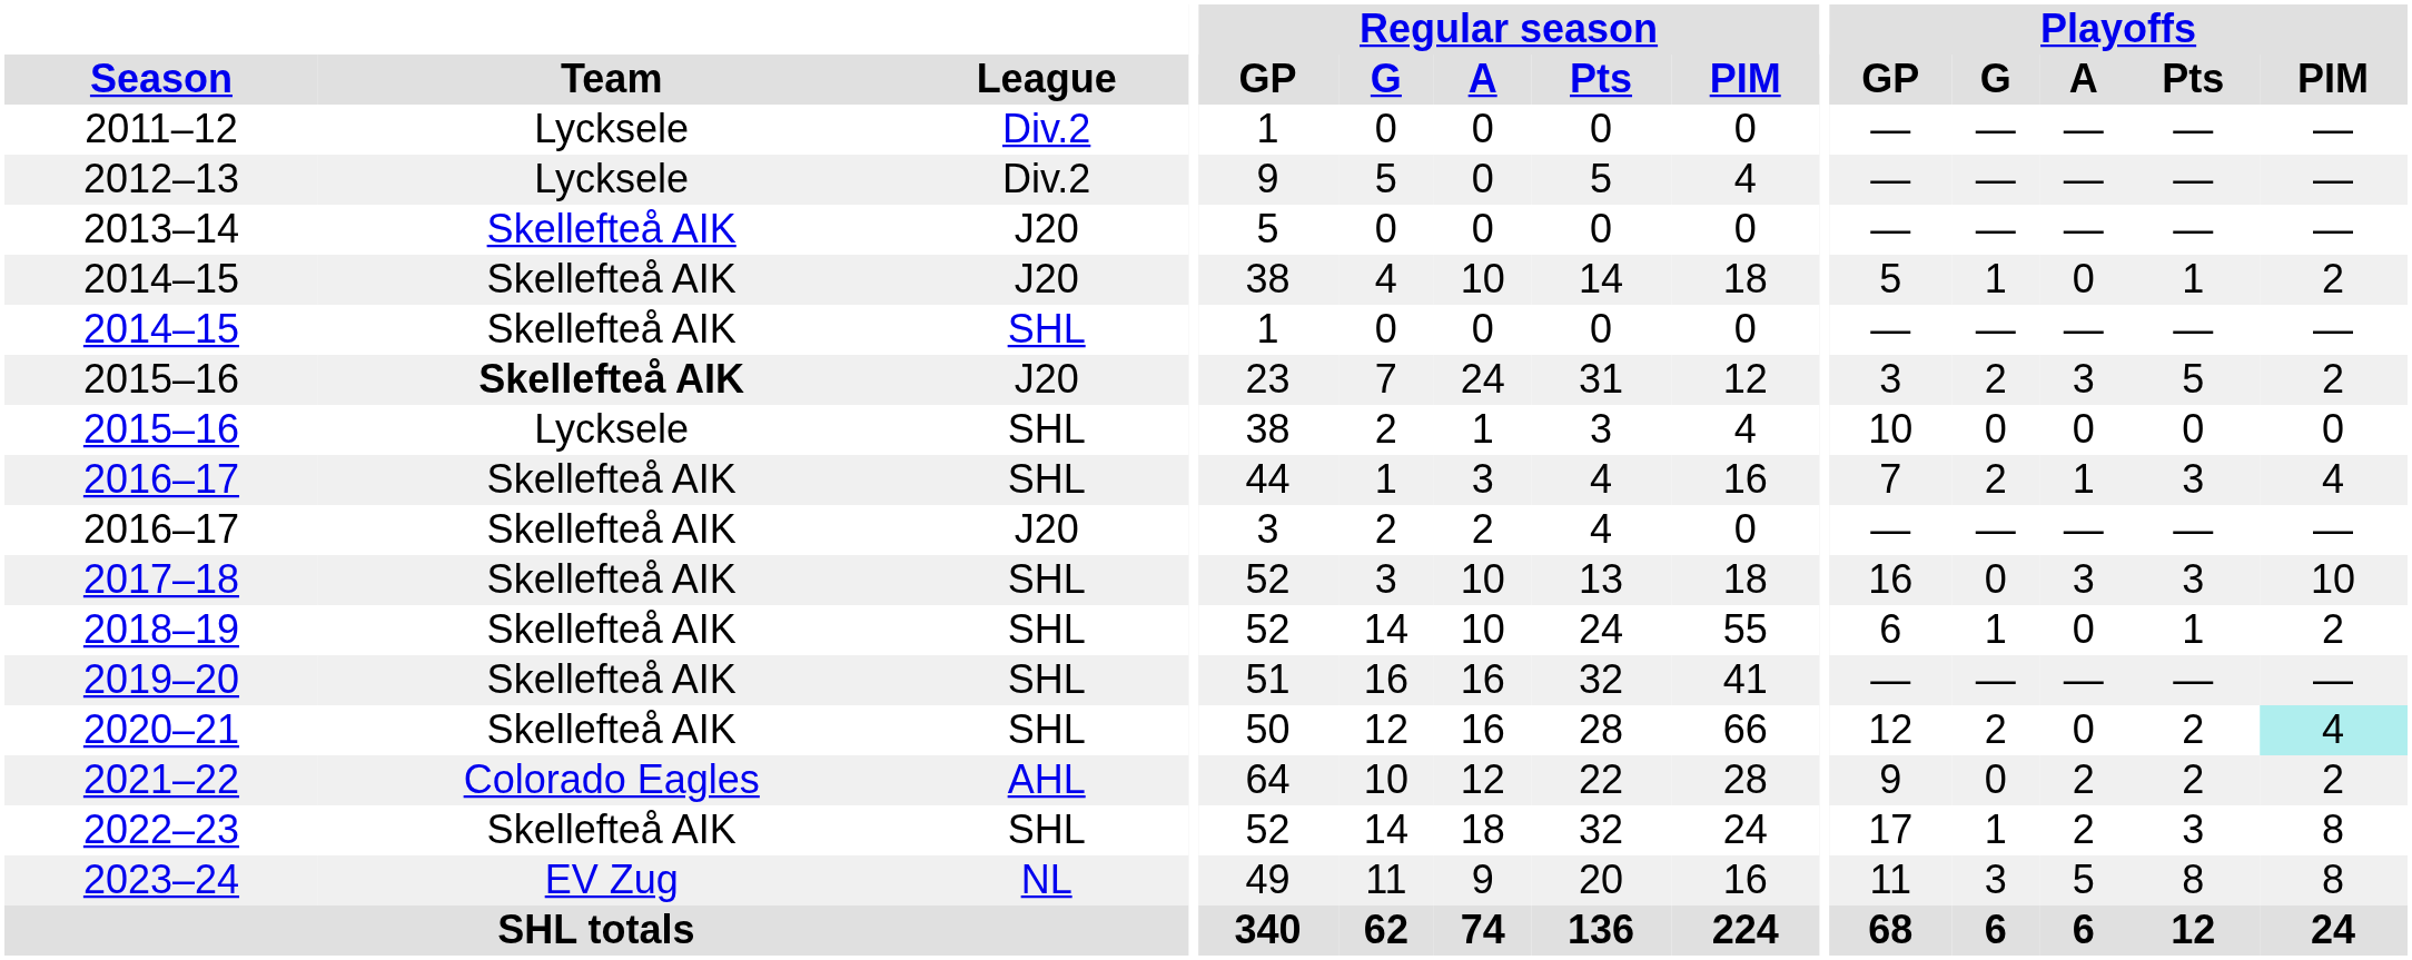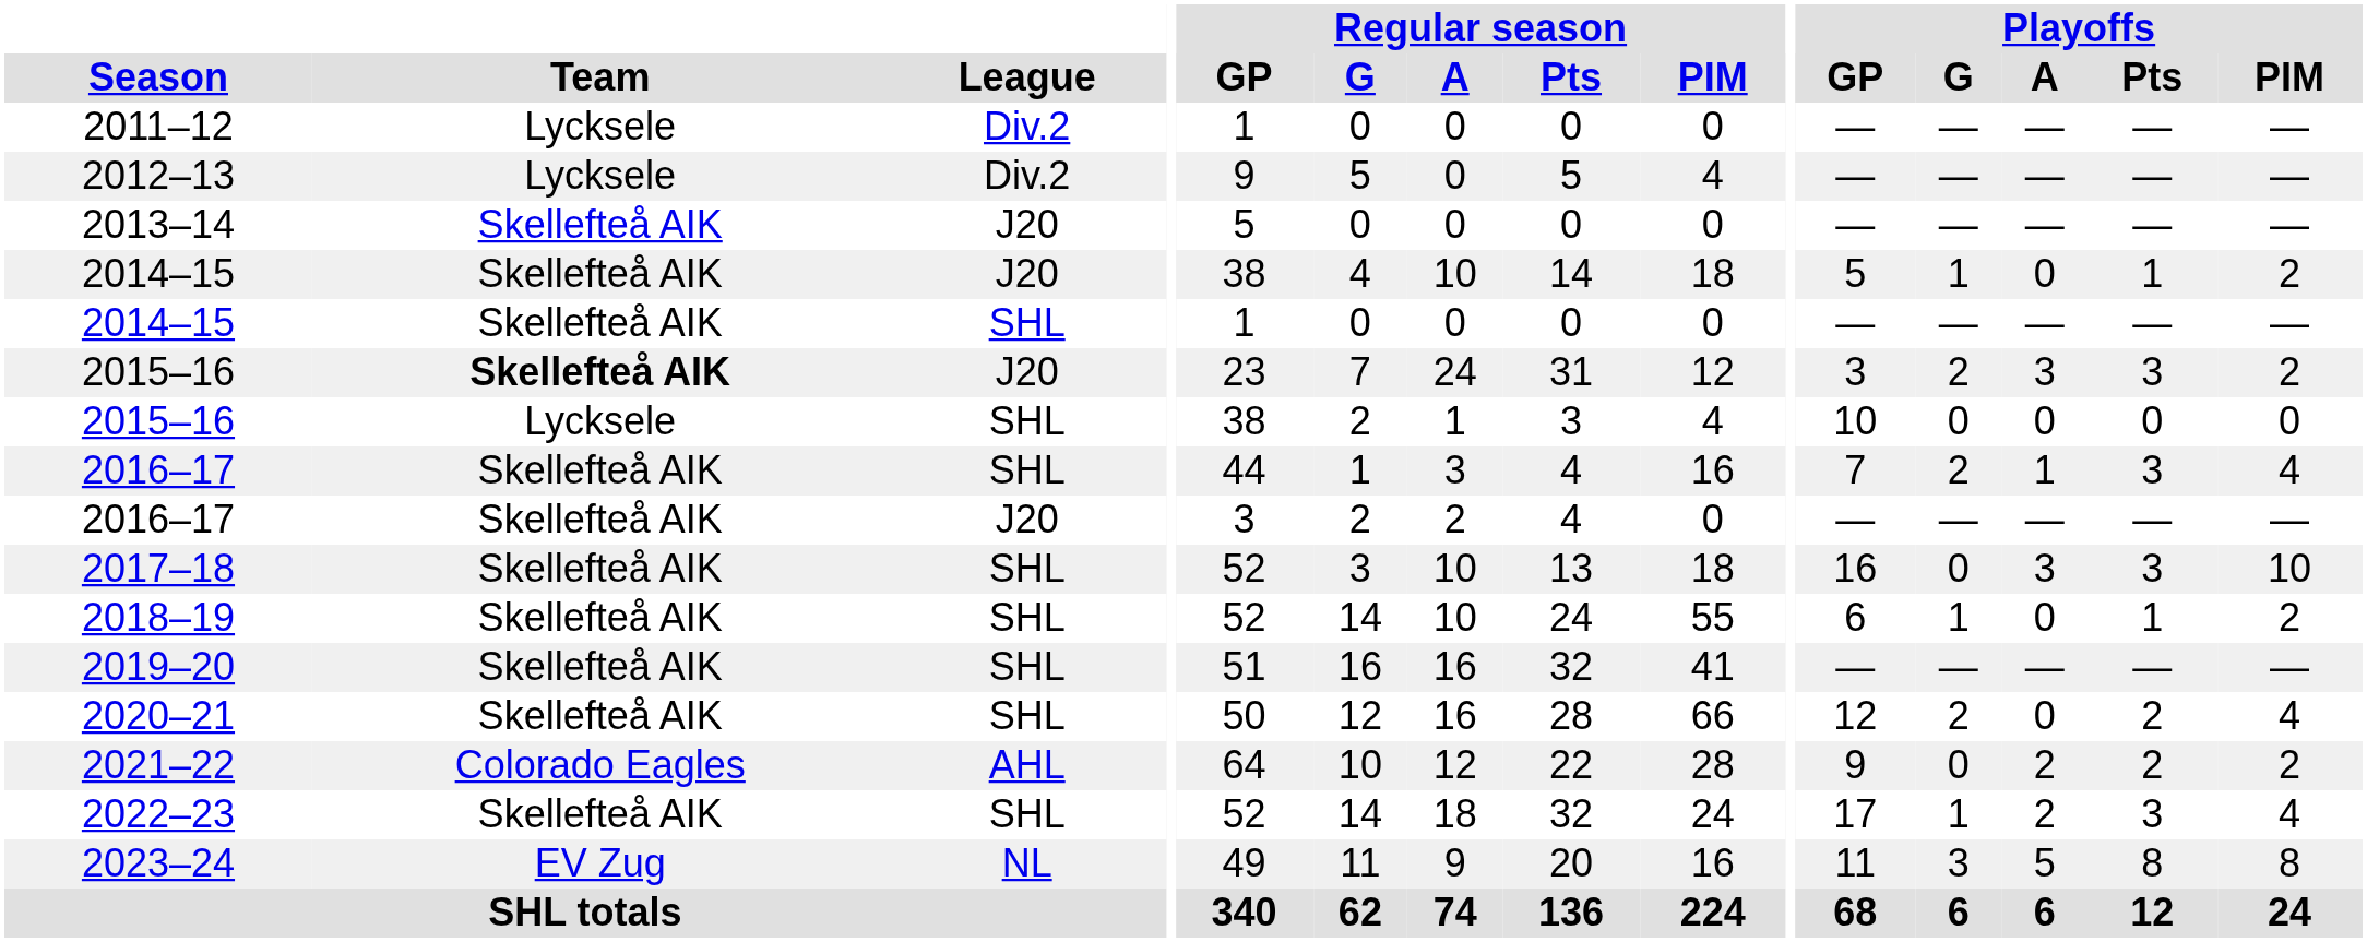2015–16 / J20 | Playoffs / Pts: 5 -> 3
2020–21 | Playoffs / PIM: paleturquoise background -> no background
2022–23 | Playoffs / PIM: 8 -> 4
